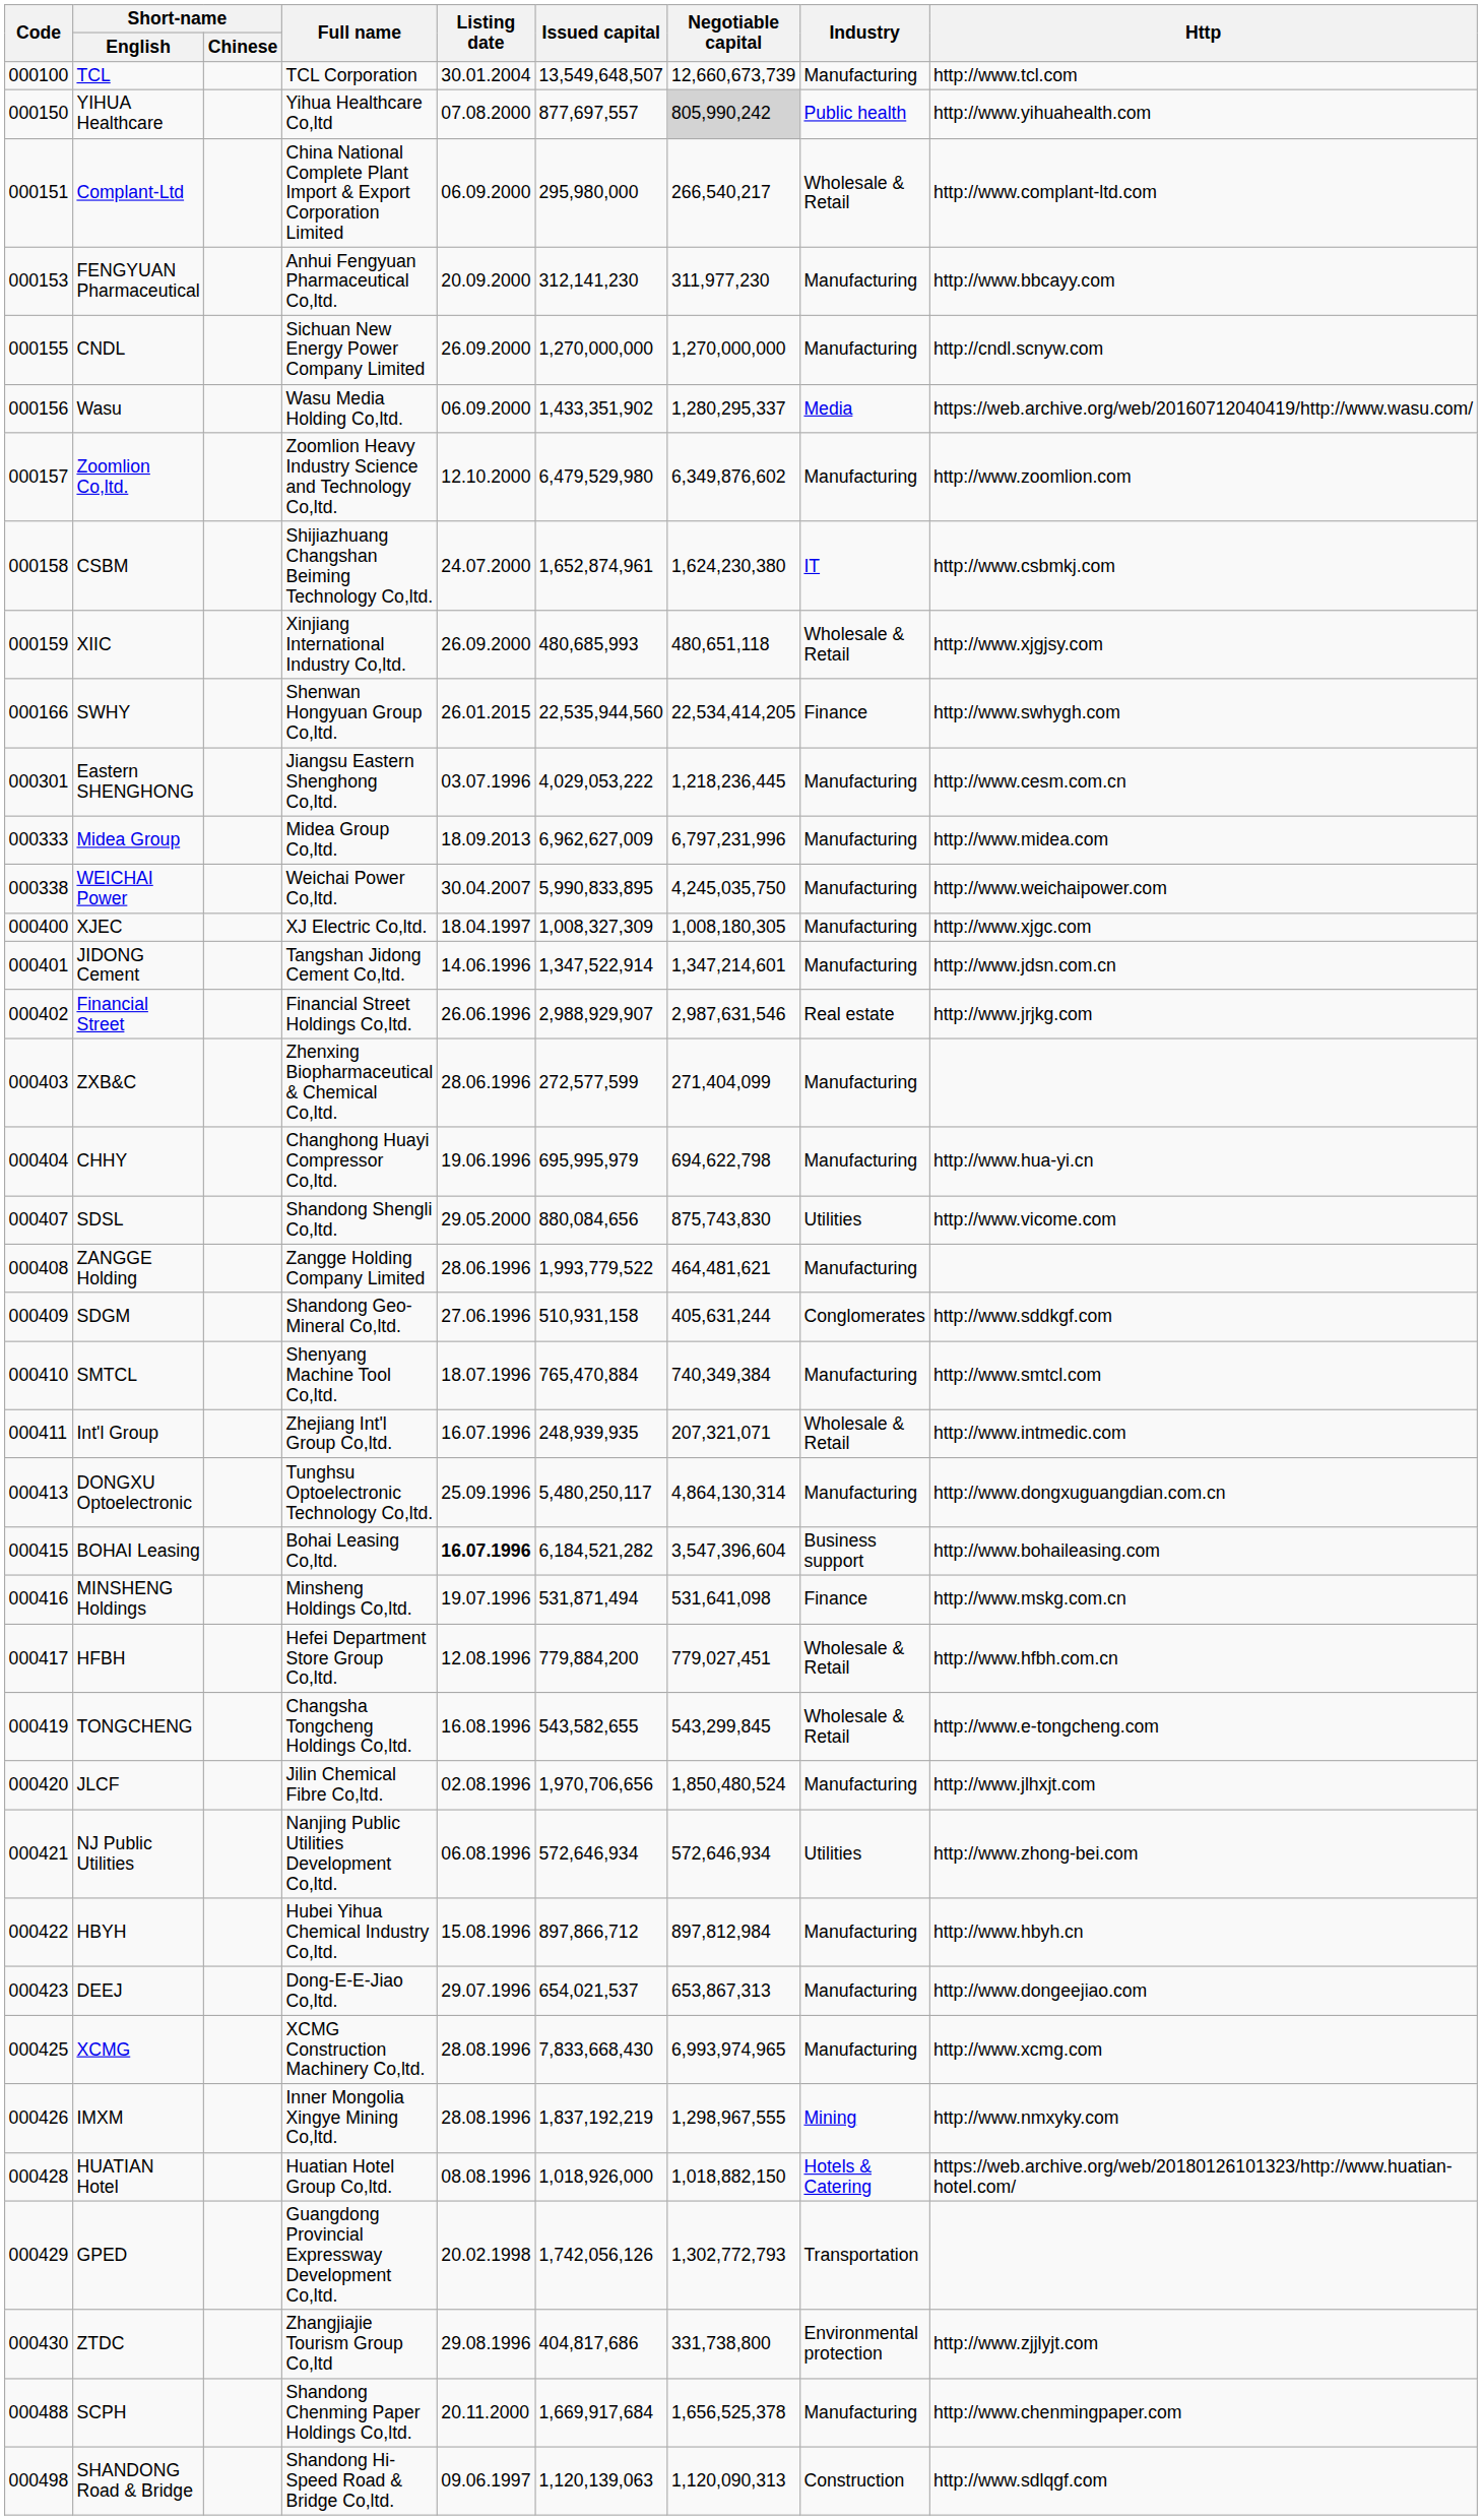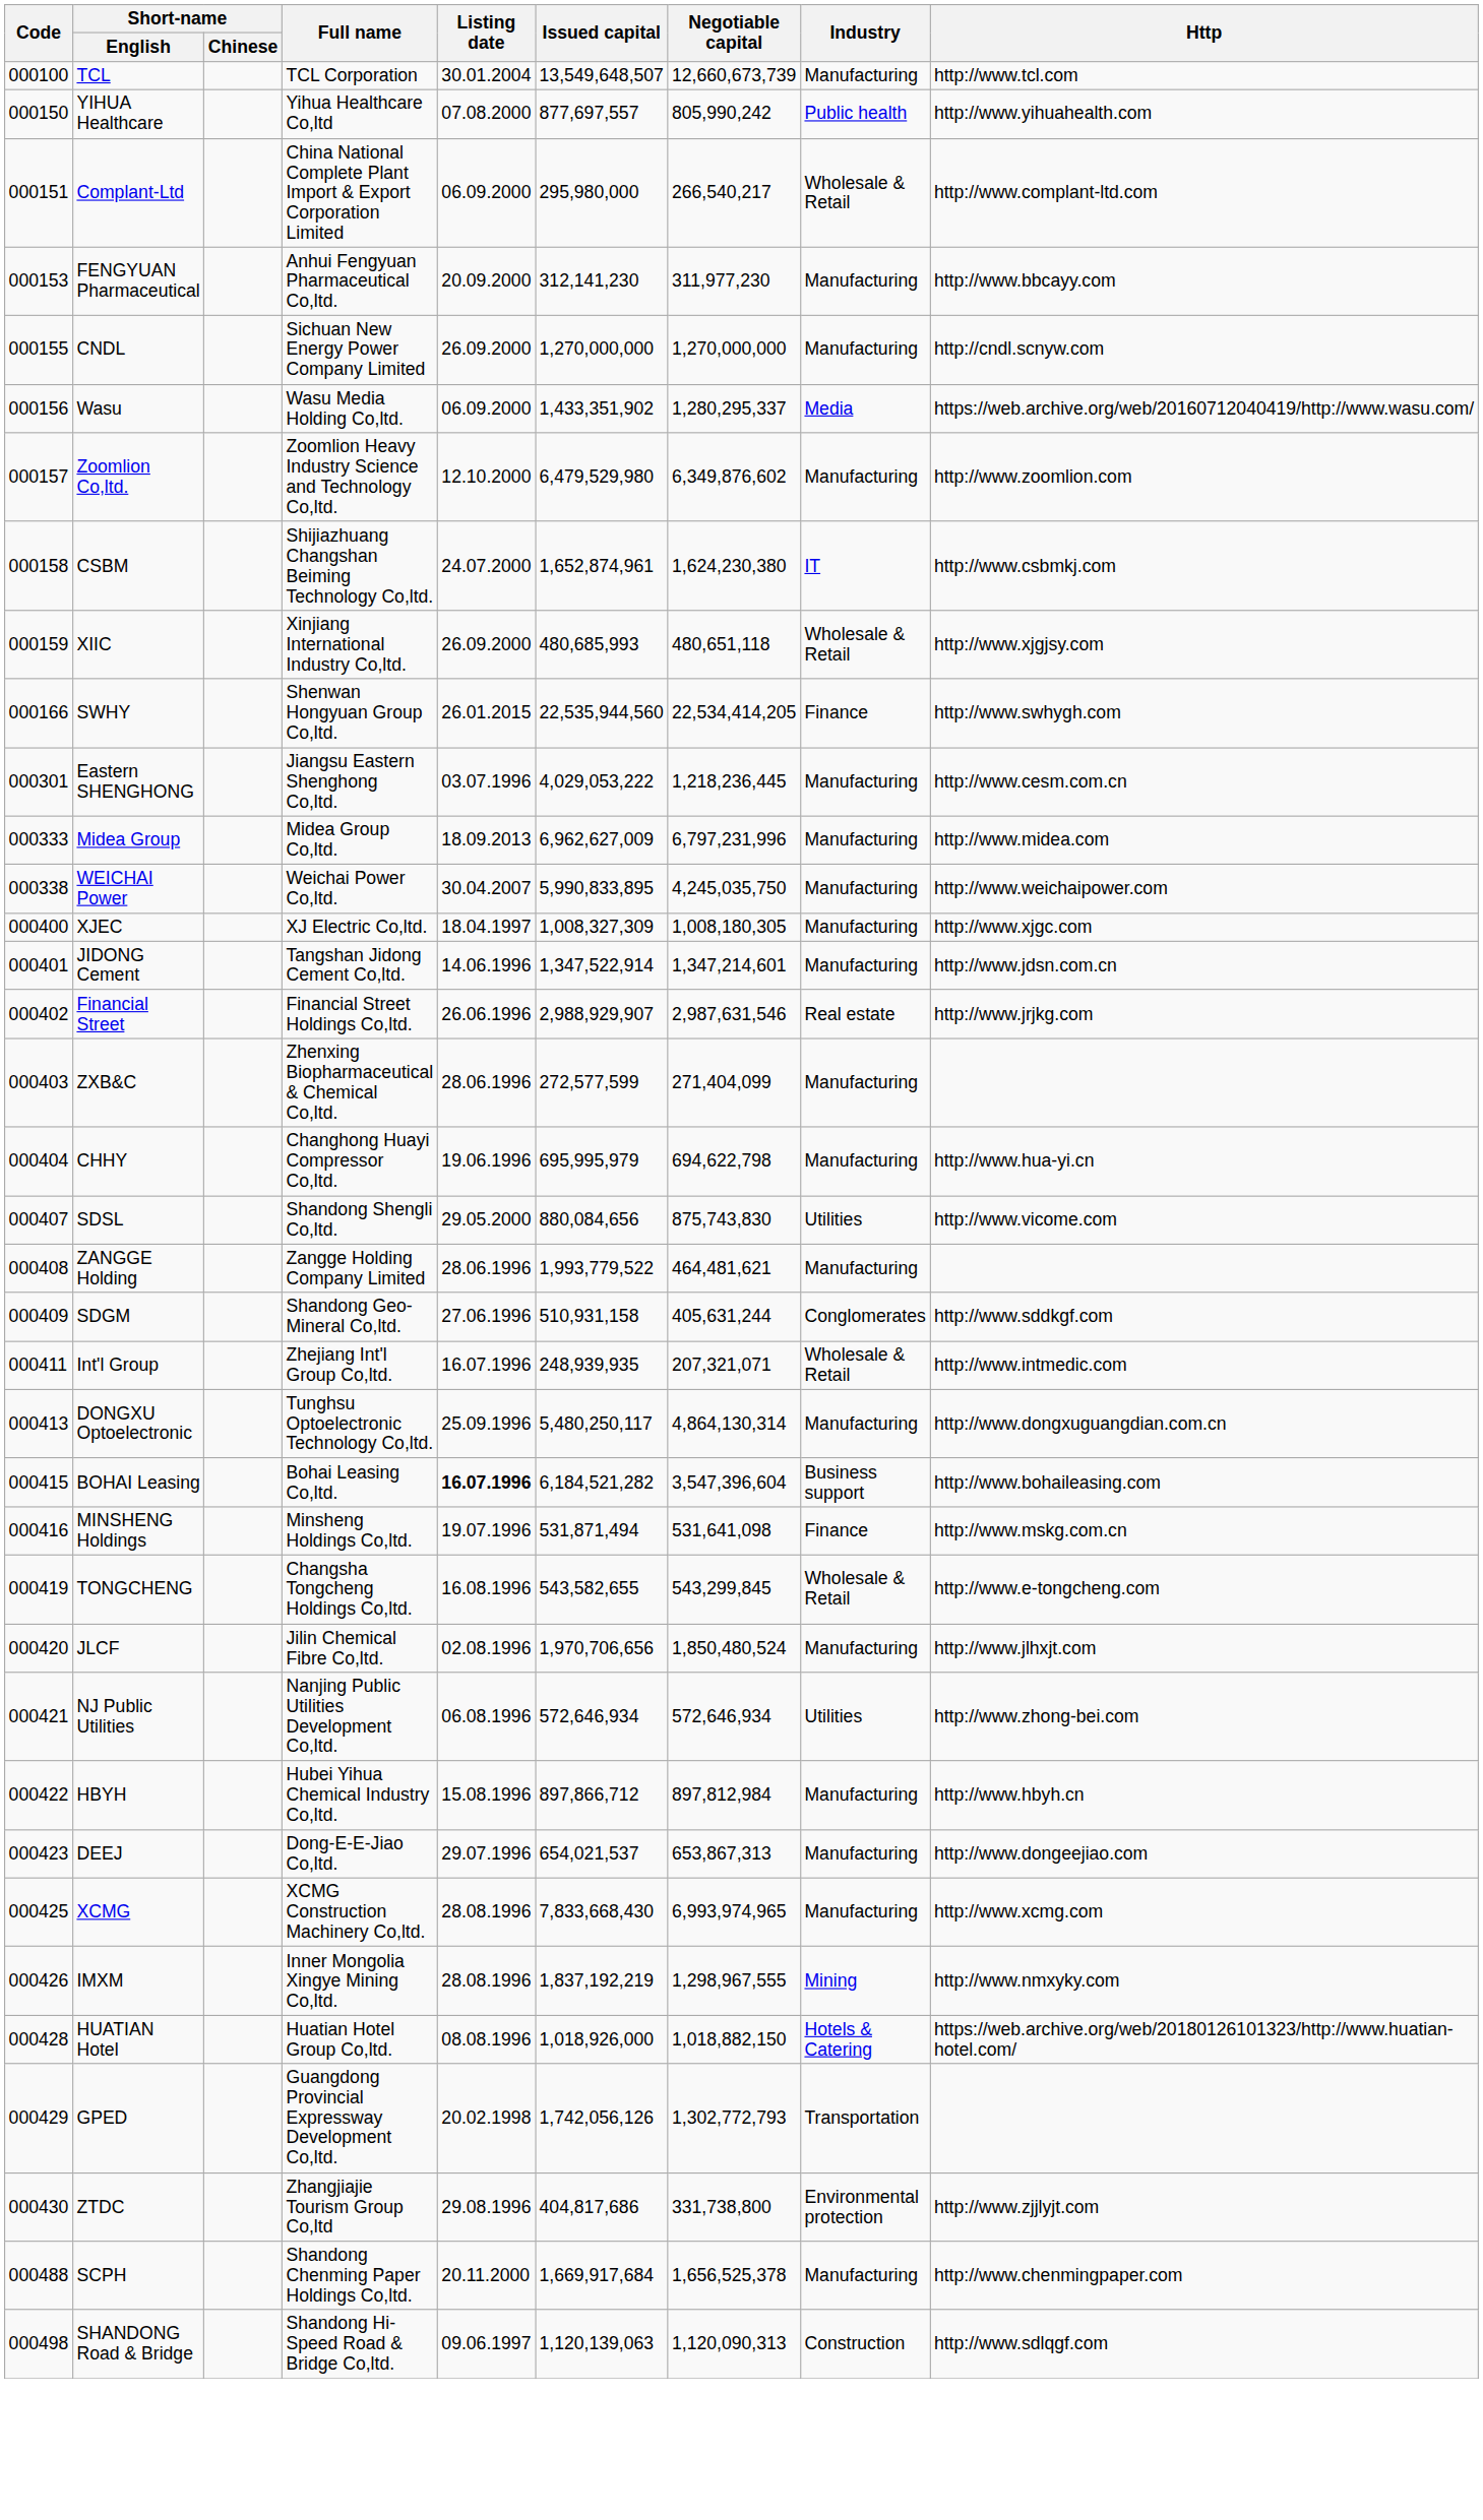YIHUA Healthcare | Negotiable capital: lightgrey background -> no background
- row: 000410 | SMTCL | Shenyang Machine Tool Co,ltd. | 18.07.1996 | 765,470,884 | 740,349,384 | Manufacturing | http://www.smtcl.com
- row: 000417 | HFBH | Hefei Department Store Group Co,ltd. | 12.08.1996 | 779,884,200 | 779,027,451 | Wholesale & Retail | http://www.hfbh.com.cn
